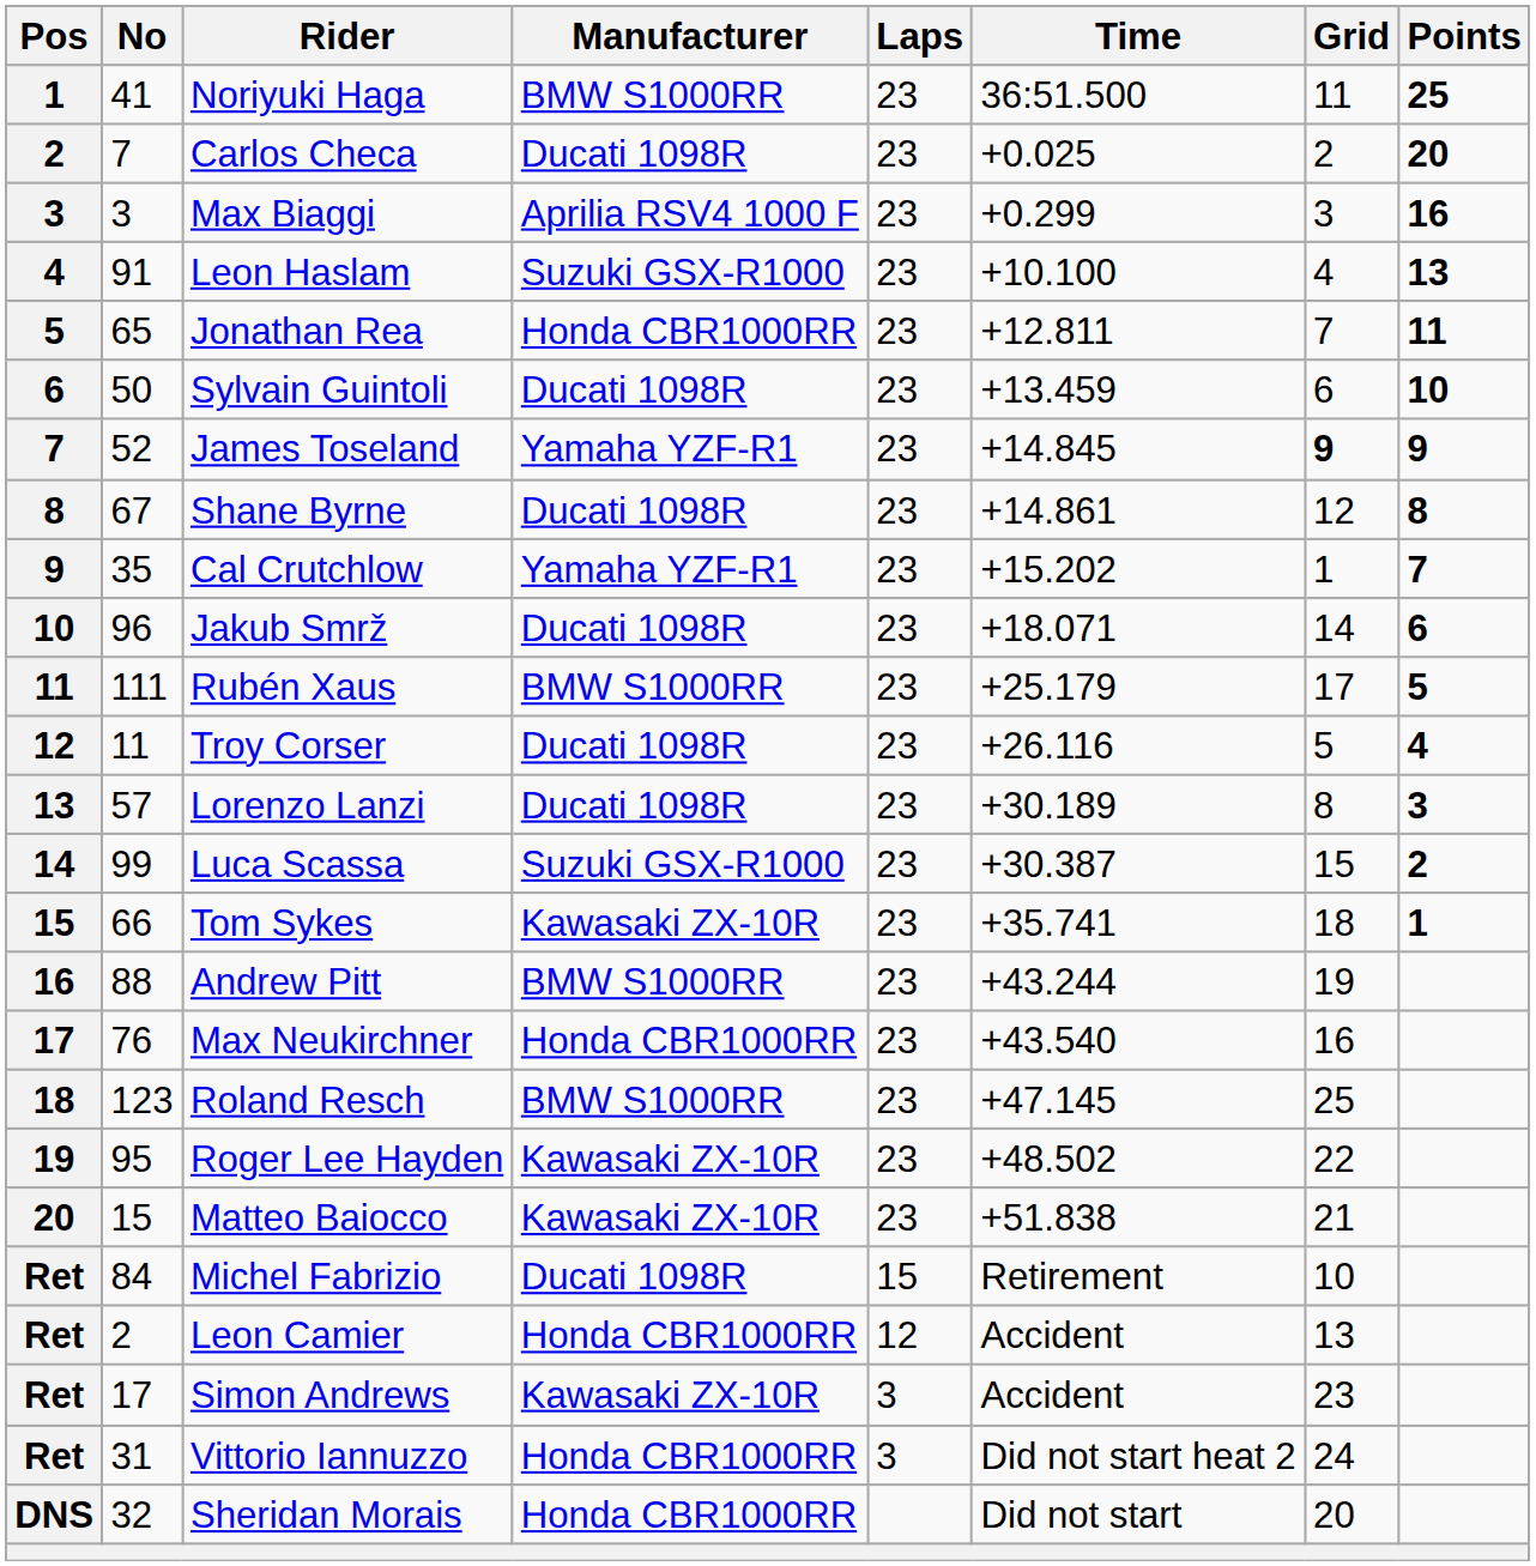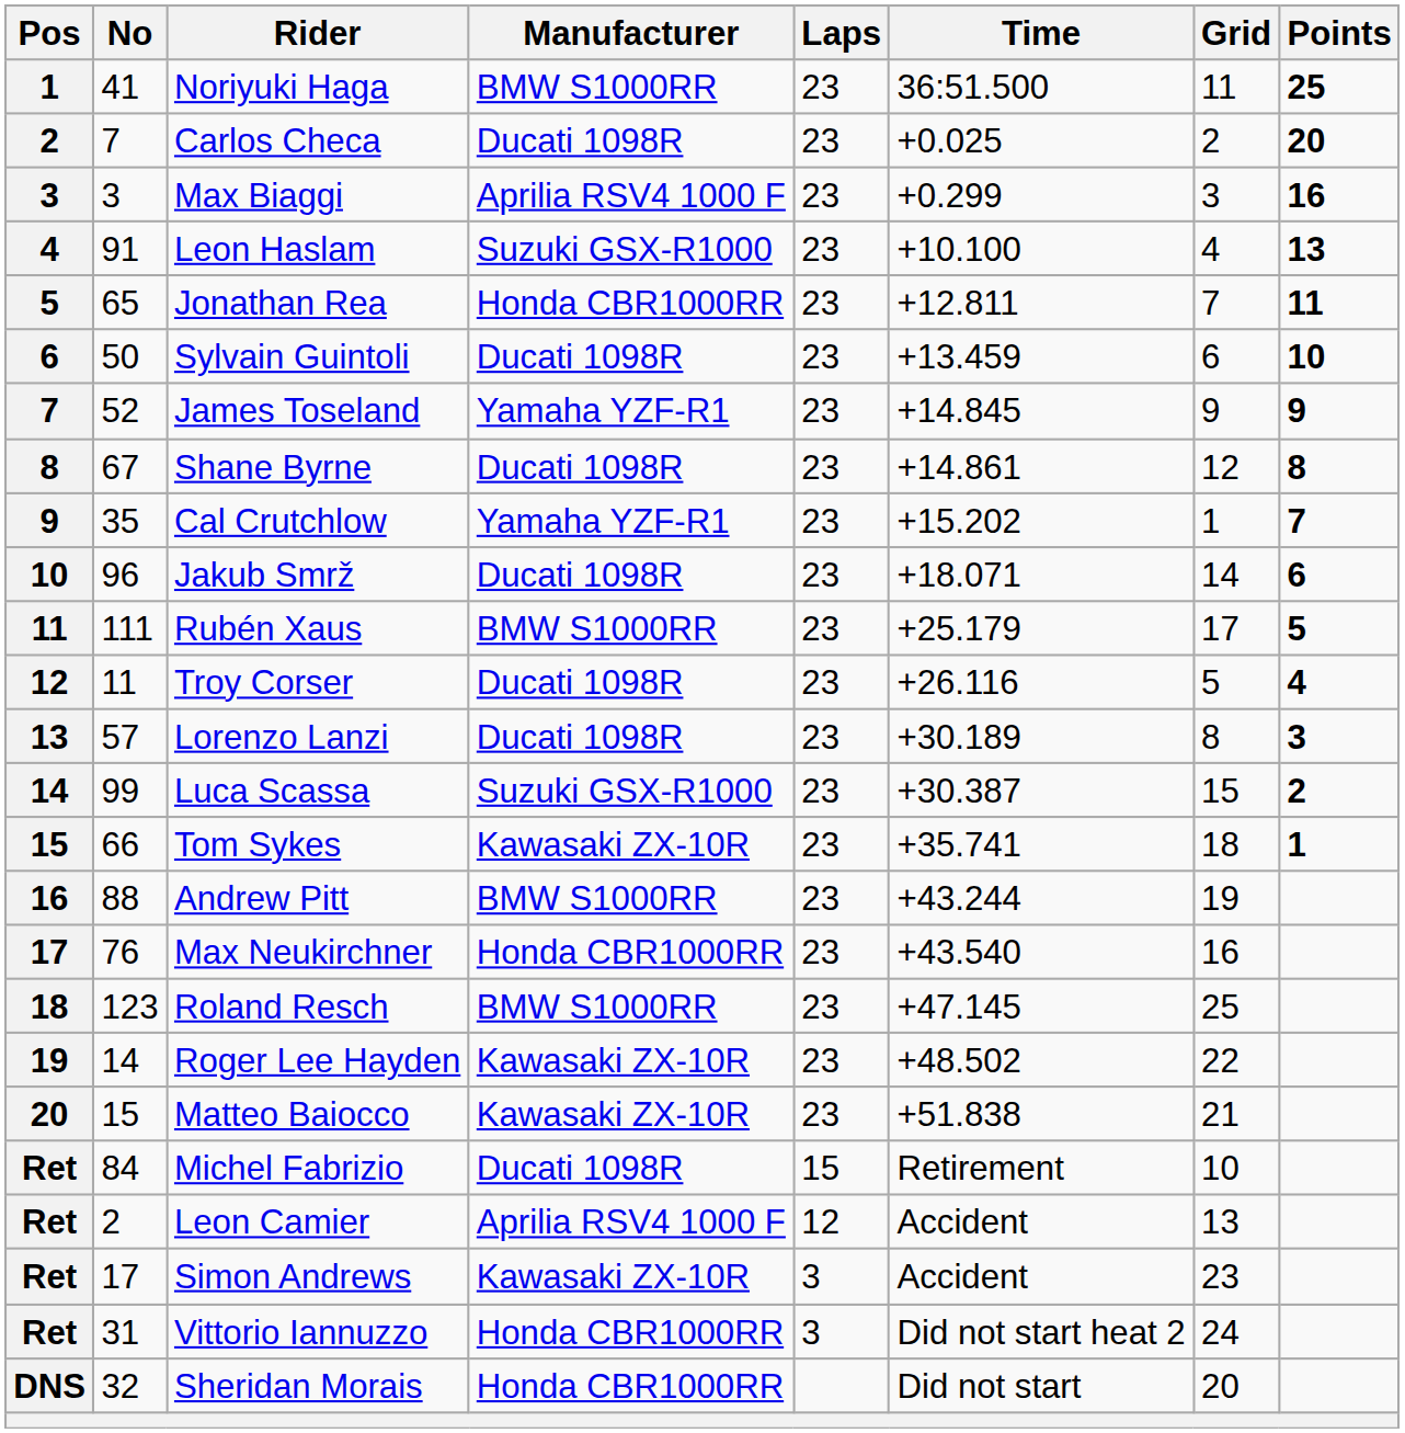James Toseland | Grid: bold -> normal
Roger Lee Hayden | No: 95 -> 14
Leon Camier | Manufacturer: Honda CBR1000RR -> Aprilia RSV4 1000 F
